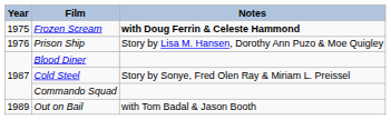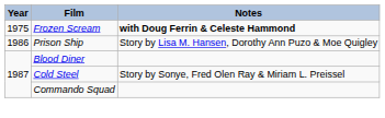Prison Ship | Year: 1976 -> 1986
- row: 1989 | Out on Bail | with Tom Badal & Jason Booth
